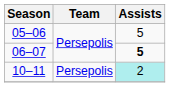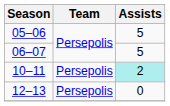06–07 | Assists: bold -> normal
+ row: 12–13 | Persepolis | 0
